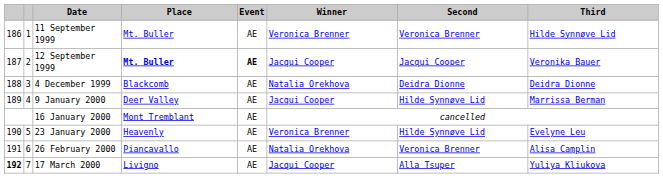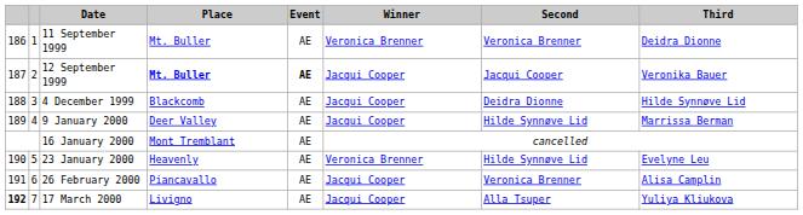11 September 1999 | Third: Hilde Synnøve Lid -> Deidra Dionne
4 December 1999 | Winner: Natalia Orekhova -> Jacqui Cooper
4 December 1999 | Third: Deidra Dionne -> Hilde Synnøve Lid
26 February 2000 | Winner: Natalia Orekhova -> Jacqui Cooper
